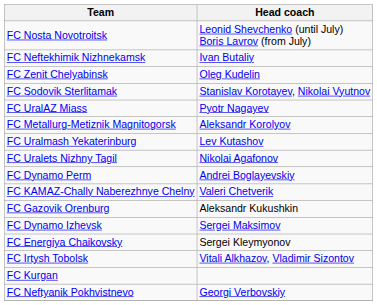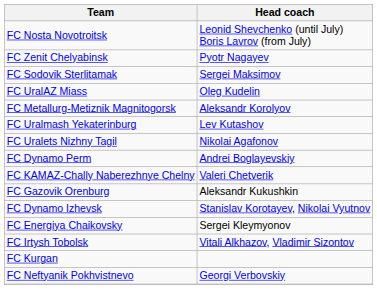- row: FC Neftekhimik Nizhnekamsk | Ivan Butaliy
FC Zenit Chelyabinsk | Head coach: Oleg Kudelin -> Pyotr Nagayev
FC Sodovik Sterlitamak | Head coach: Stanislav Korotayev, Nikolai Vyutnov -> Sergei Maksimov
FC UralAZ Miass | Head coach: Pyotr Nagayev -> Oleg Kudelin
FC Dynamo Izhevsk | Head coach: Sergei Maksimov -> Stanislav Korotayev, Nikolai Vyutnov
